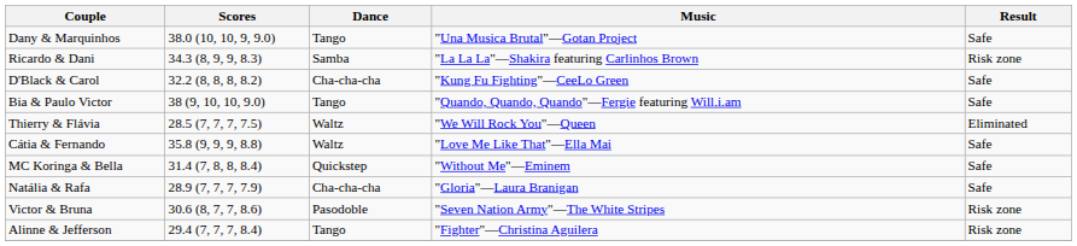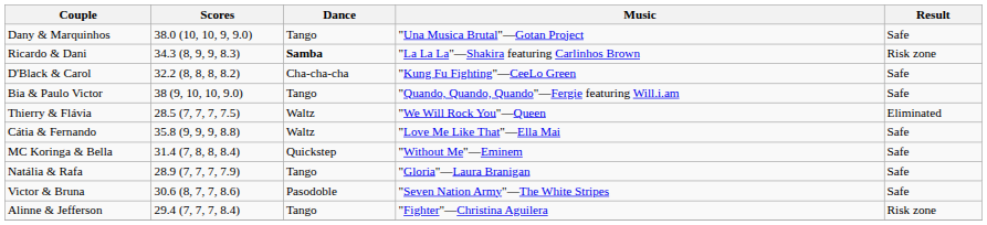Ricardo & Dani | Dance: normal -> bold
Natália & Rafa | Dance: Cha-cha-cha -> Tango
Victor & Bruna | Result: Risk zone -> Safe
